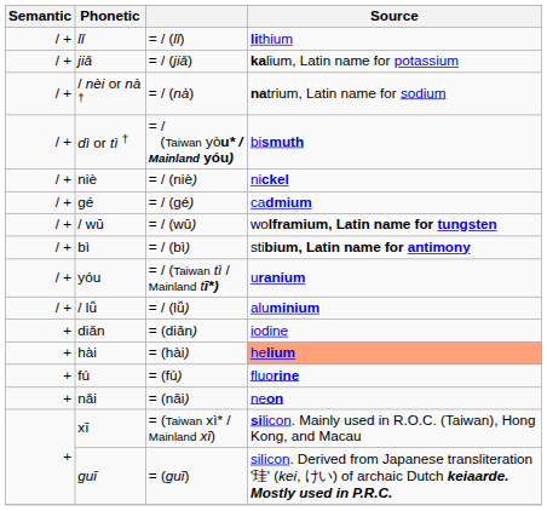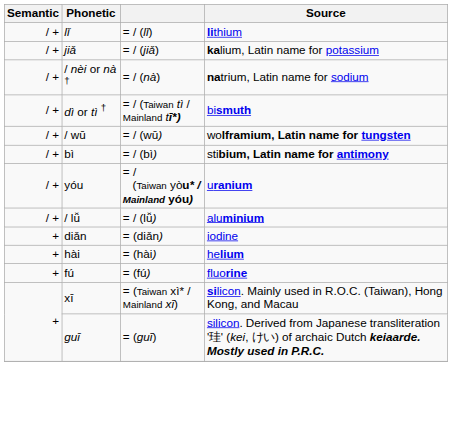dì or tì † | column 3: = / (Taiwan yòu* / Mainland yóu) -> = / (Taiwan tì / Mainland tī*)
- row: / + | niè | = / (niè) | nickel
- row: / + | gé | = / (gé) | cadmium
yóu | column 3: = / (Taiwan tì / Mainland tī*) -> = / (Taiwan yòu* / Mainland yóu)
hài | Source: lightsalmon background -> no background
- row: + | nǎi | = (nǎi) | neon
